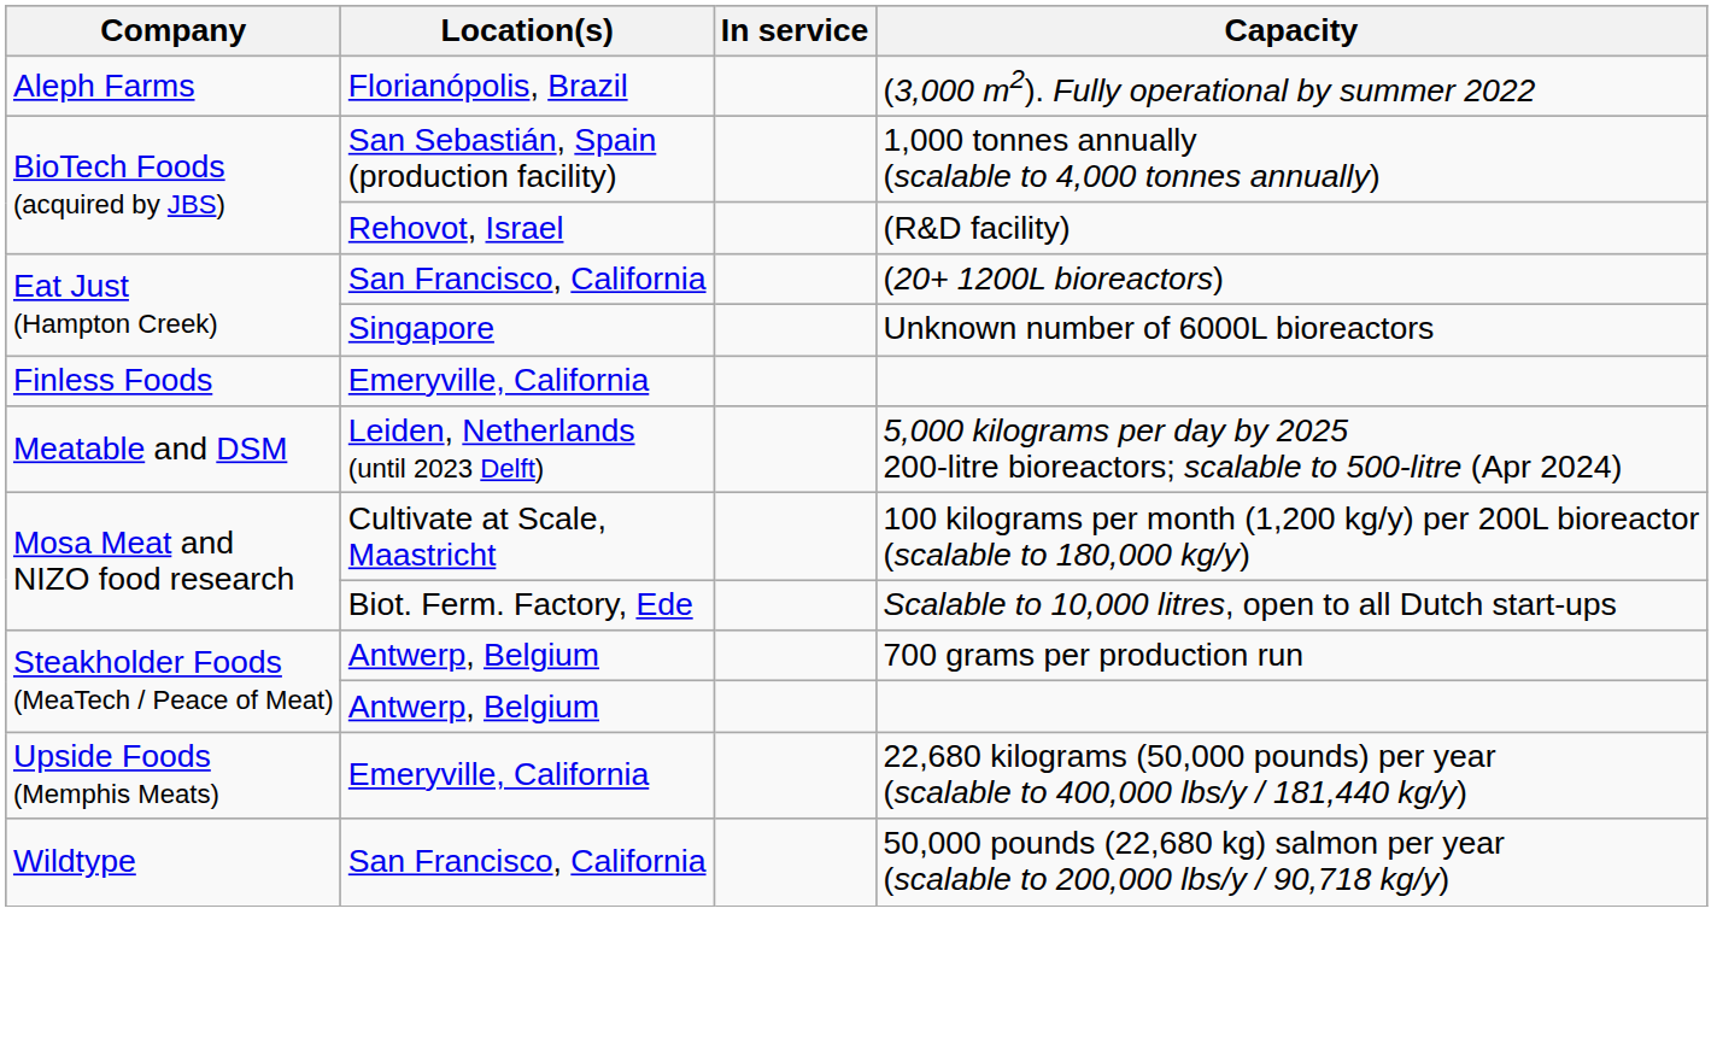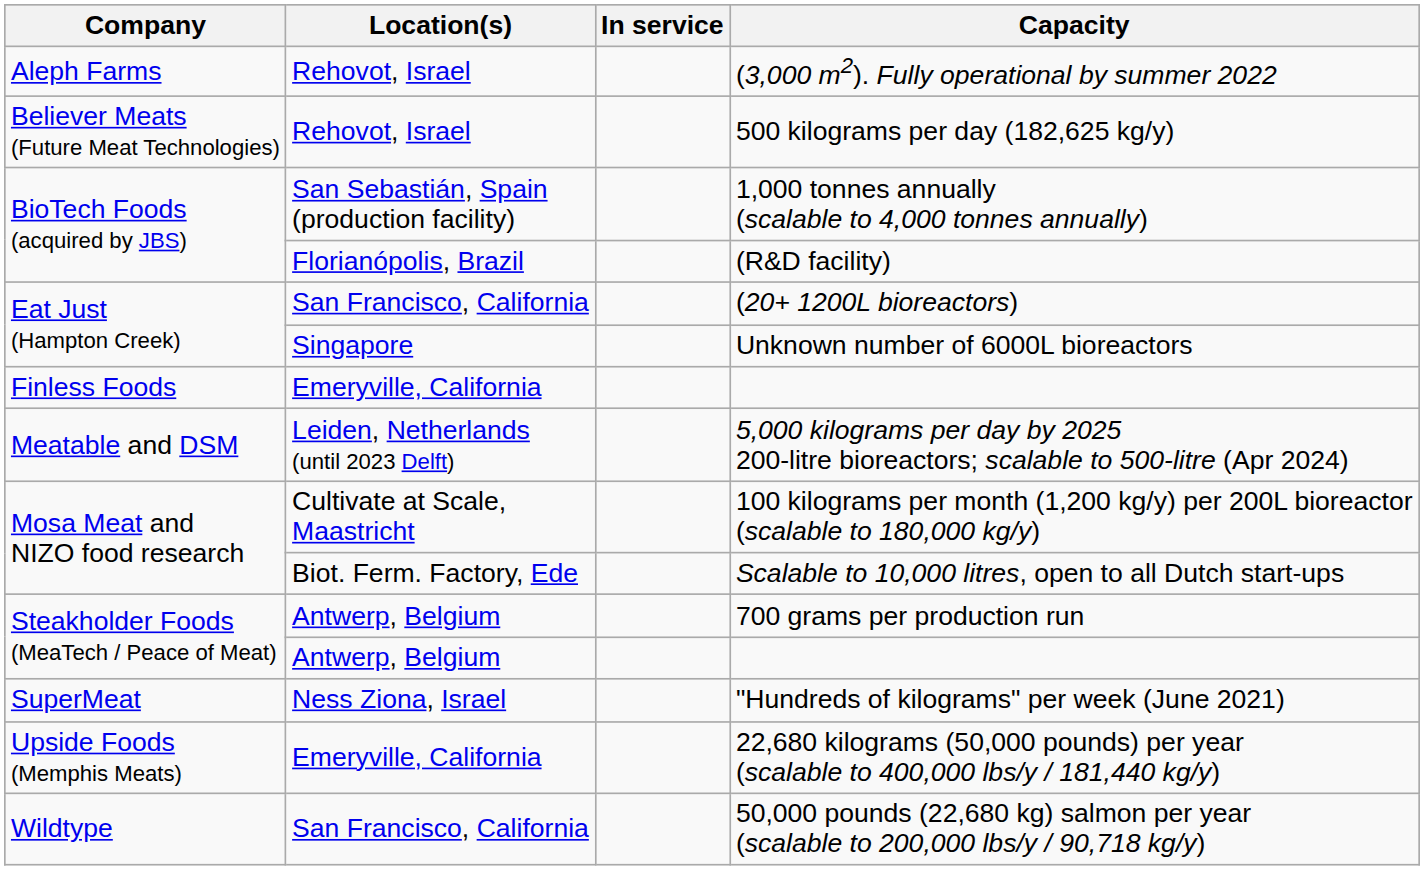(3,000 m2). Fully operational by summer 2022 | Location(s): Florianópolis, Brazil -> Rehovot, Israel
+ row: Believer Meats (Future Meat Technologies) | Rehovot, Israel | 500 kilograms per day (182,625 kg/y)
(R&D facility) | Location(s): Rehovot, Israel -> Florianópolis, Brazil
+ row: SuperMeat | Ness Ziona, Israel | "Hundreds of kilograms" per week (June 2021)
